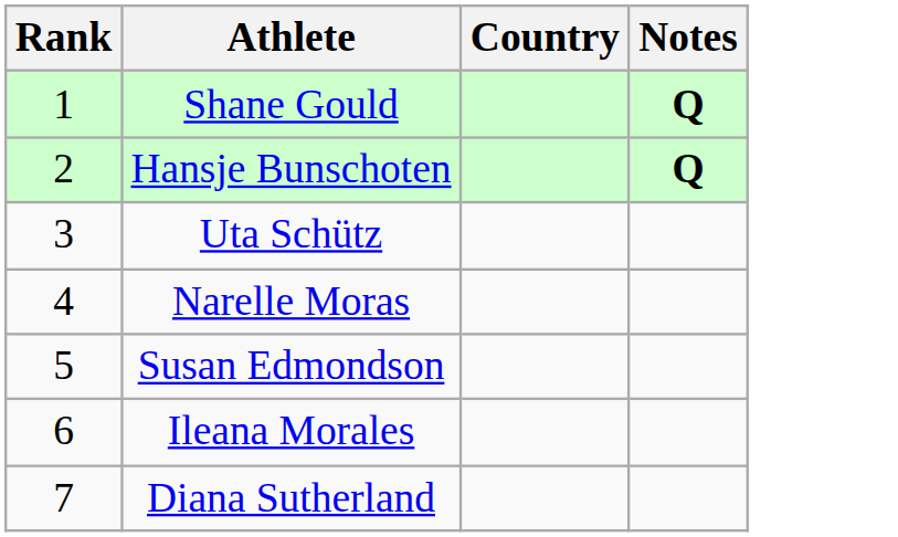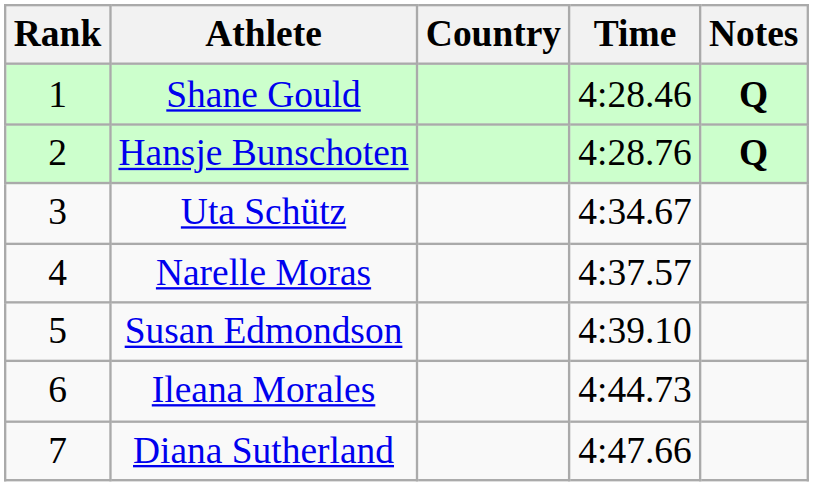+ column: Time | 4:28.46 | 4:28.76 | 4:34.67 | 4:37.57 | 4:39.10 | 4:44.73 | 4:47.66
